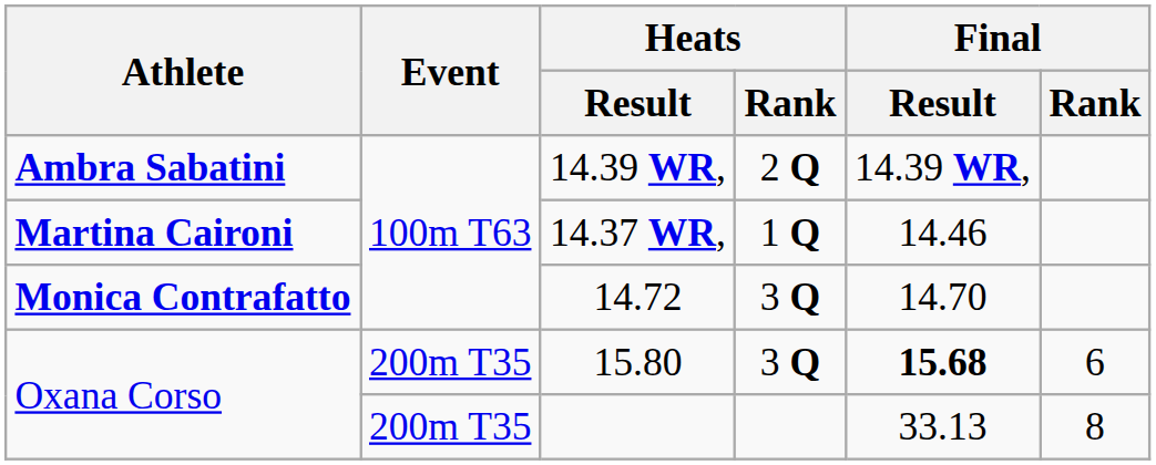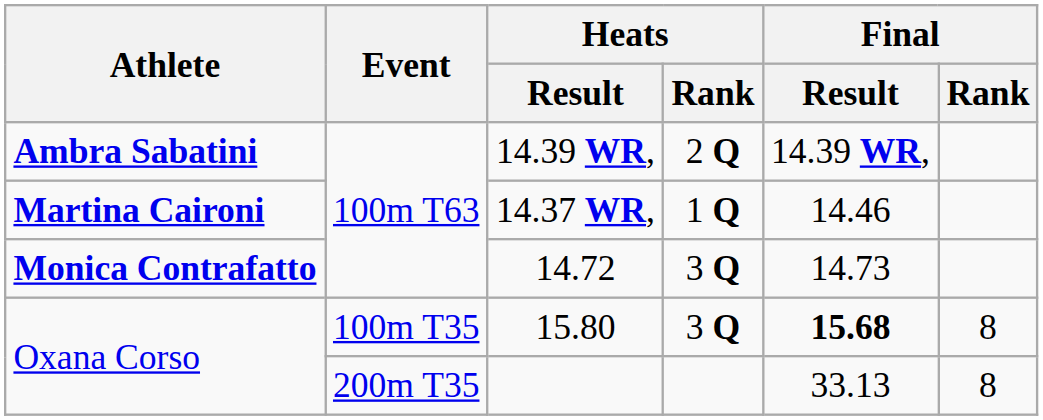14.72 | Final / Result: 14.70 -> 14.73
15.80 | Event: 200m T35 -> 100m T35
15.80 | Final / Rank: 6 -> 8
